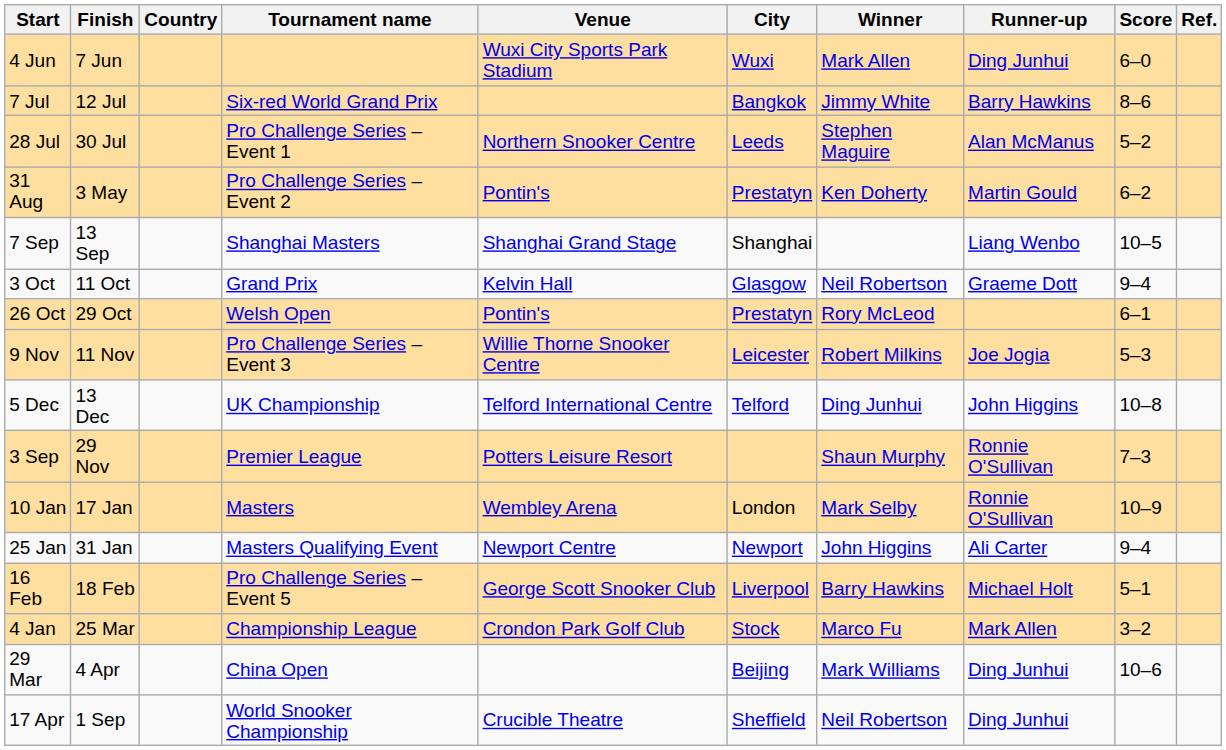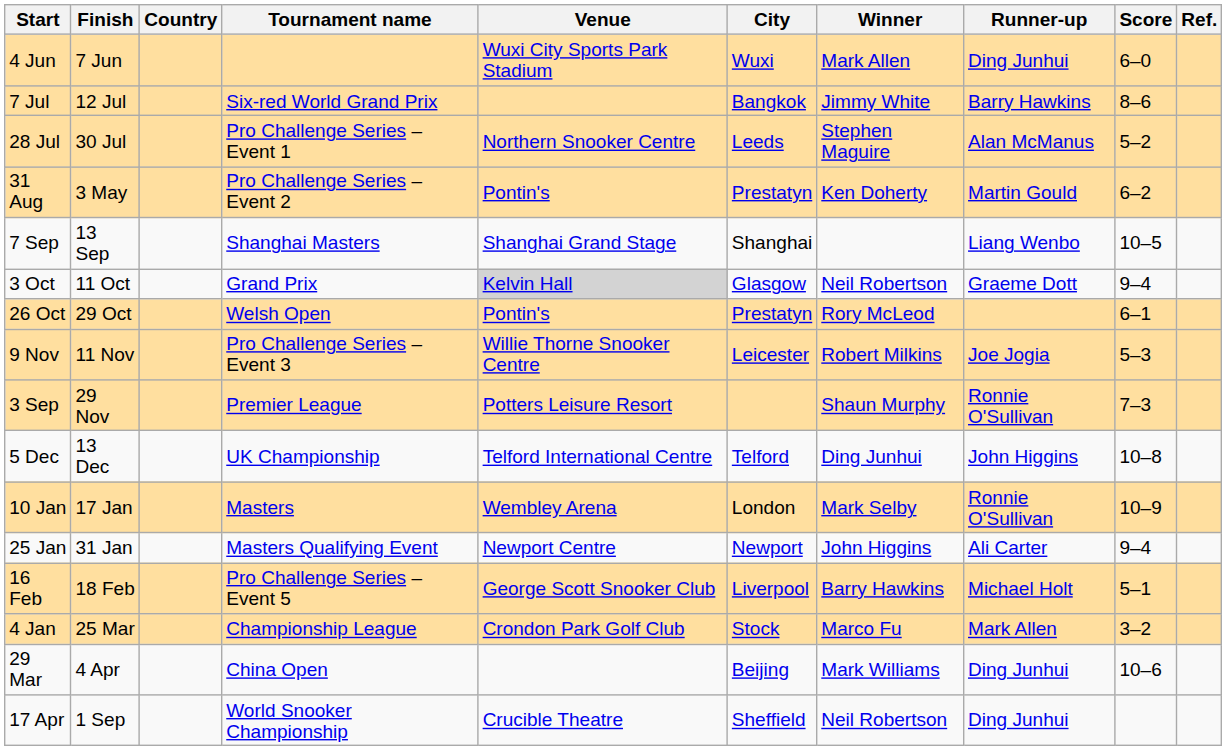3 Oct | Venue: no background -> lightgrey background
rows swapped: 3 Sep <-> 5 Dec
